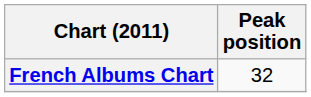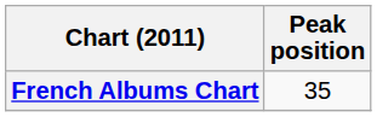French Albums Chart | Peak position: 32 -> 35
